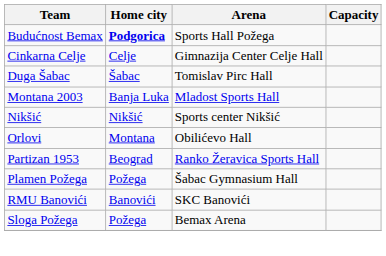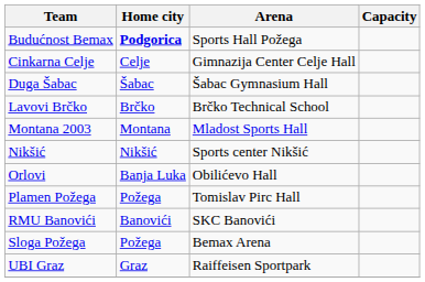Duga Šabac | Arena: Tomislav Pirc Hall -> Šabac Gymnasium Hall
+ row: Lavovi Brčko | Brčko | Brčko Technical School
Montana 2003 | Home city: Banja Luka -> Montana
Orlovi | Home city: Montana -> Banja Luka
- row: Partizan 1953 | Beograd | Ranko Žeravica Sports Hall
Plamen Požega | Arena: Šabac Gymnasium Hall -> Tomislav Pirc Hall
+ row: UBI Graz | Graz | Raiffeisen Sportpark
